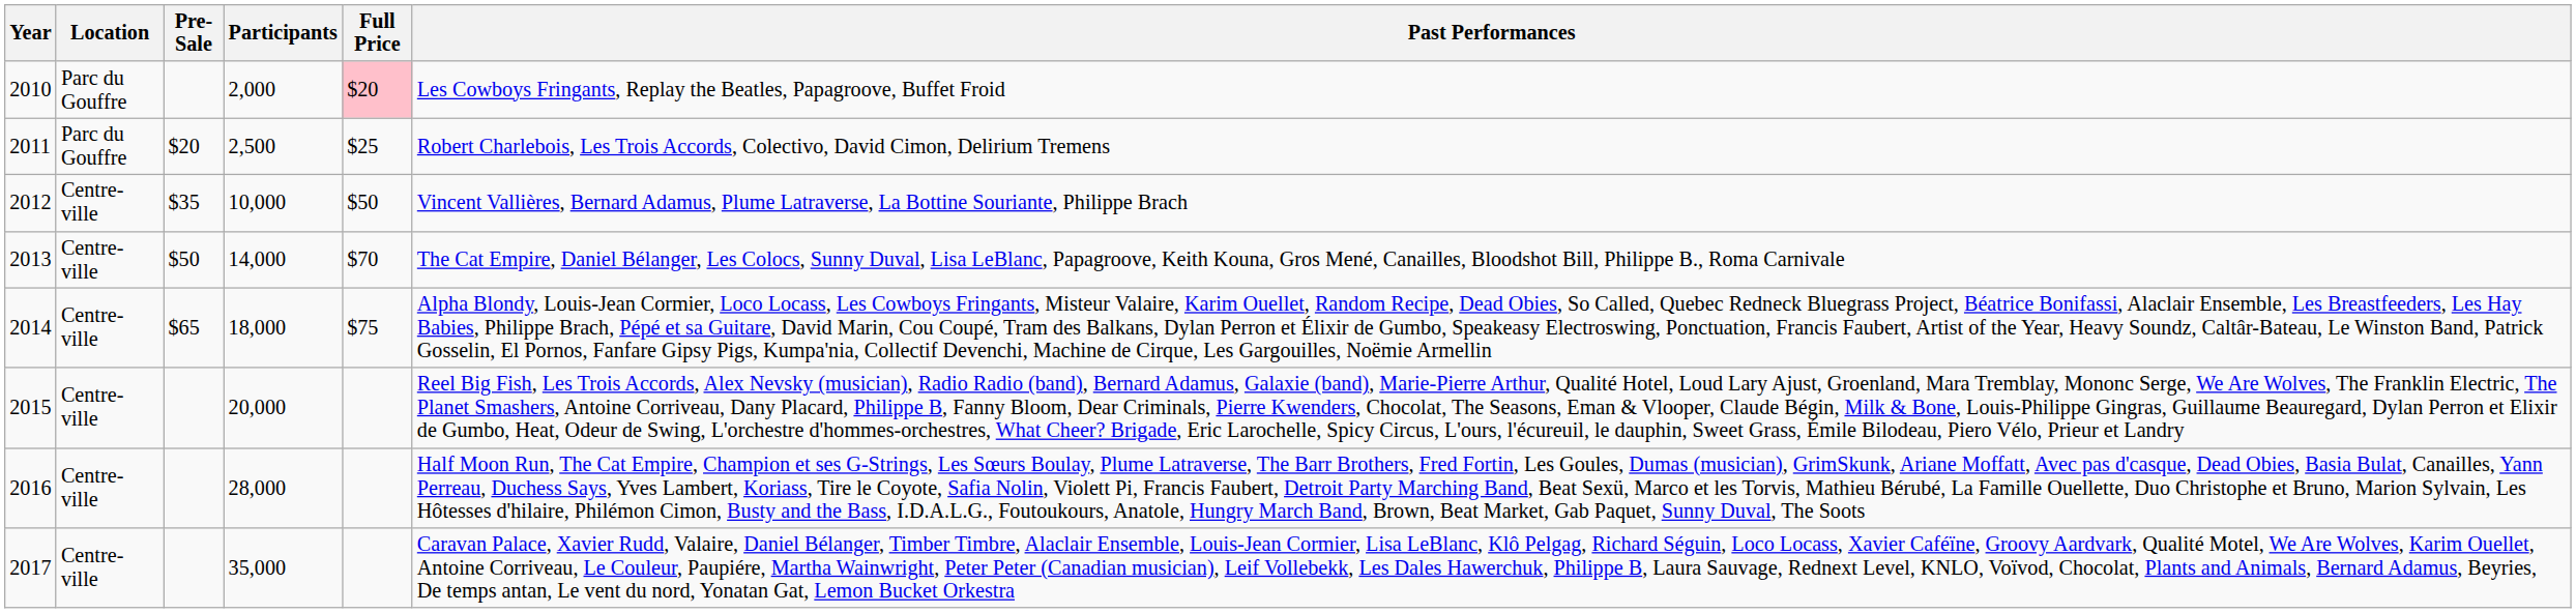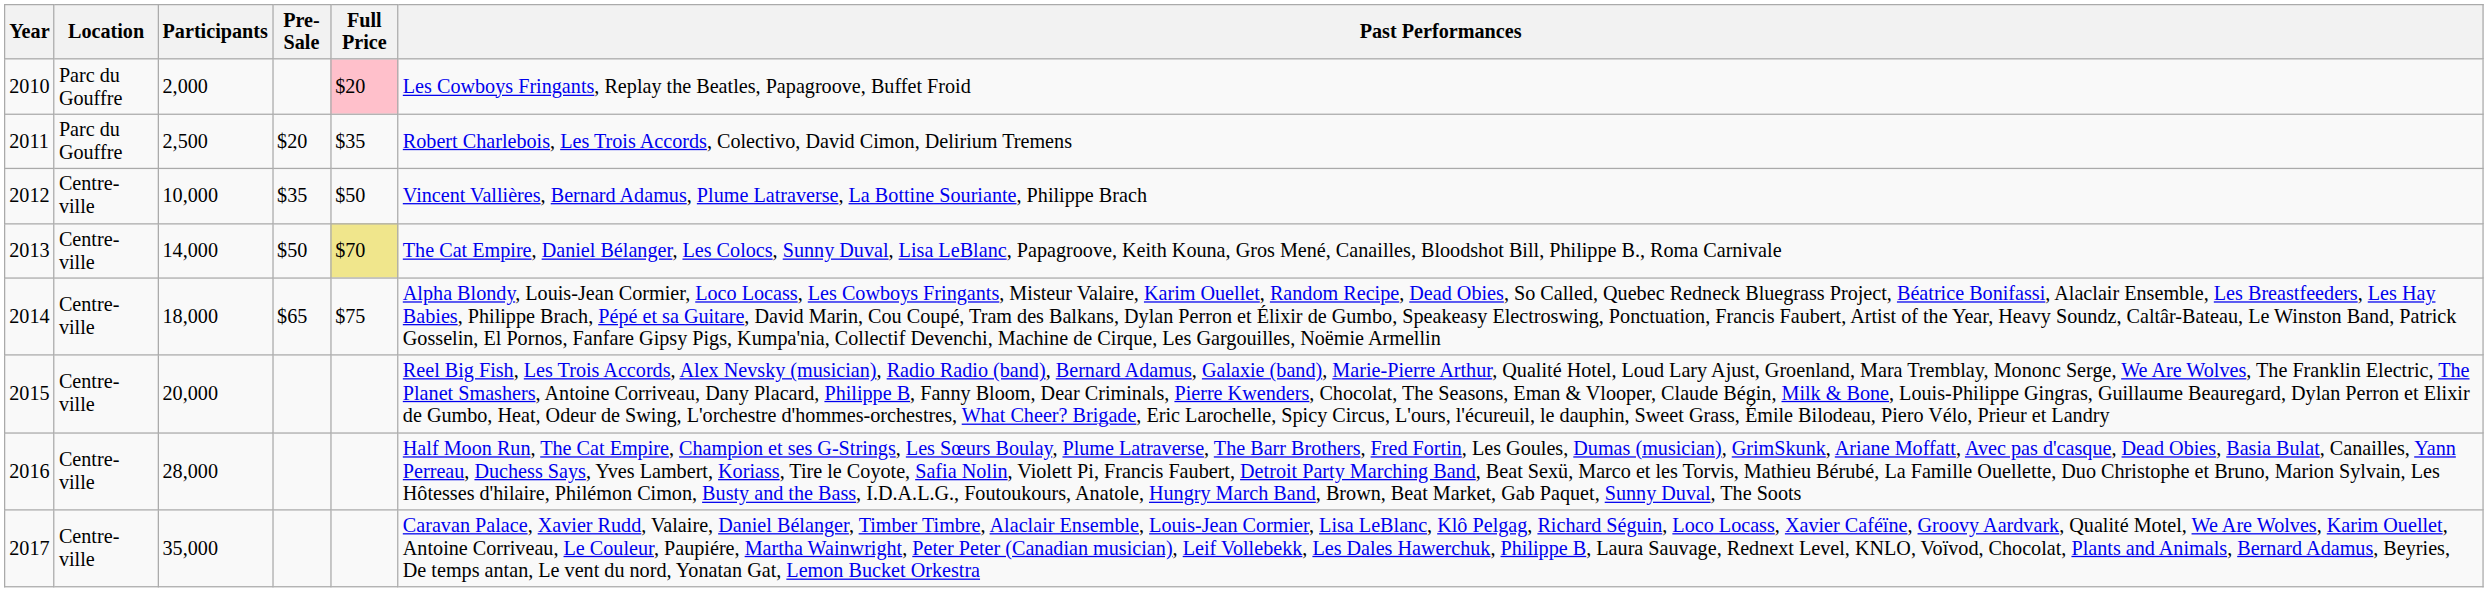columns swapped: Participants <-> Pre-Sale
2011 | Full Price: $25 -> $35
2013 | Full Price: no background -> khaki background
